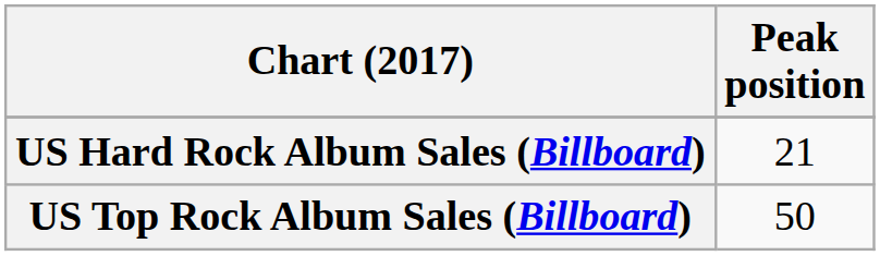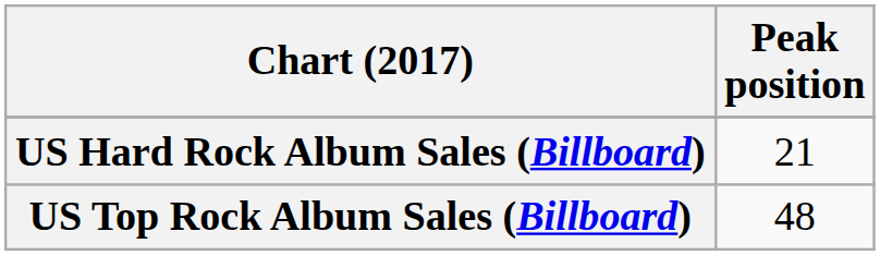US Top Rock Album Sales (Billboard) | Peak position: 50 -> 48
